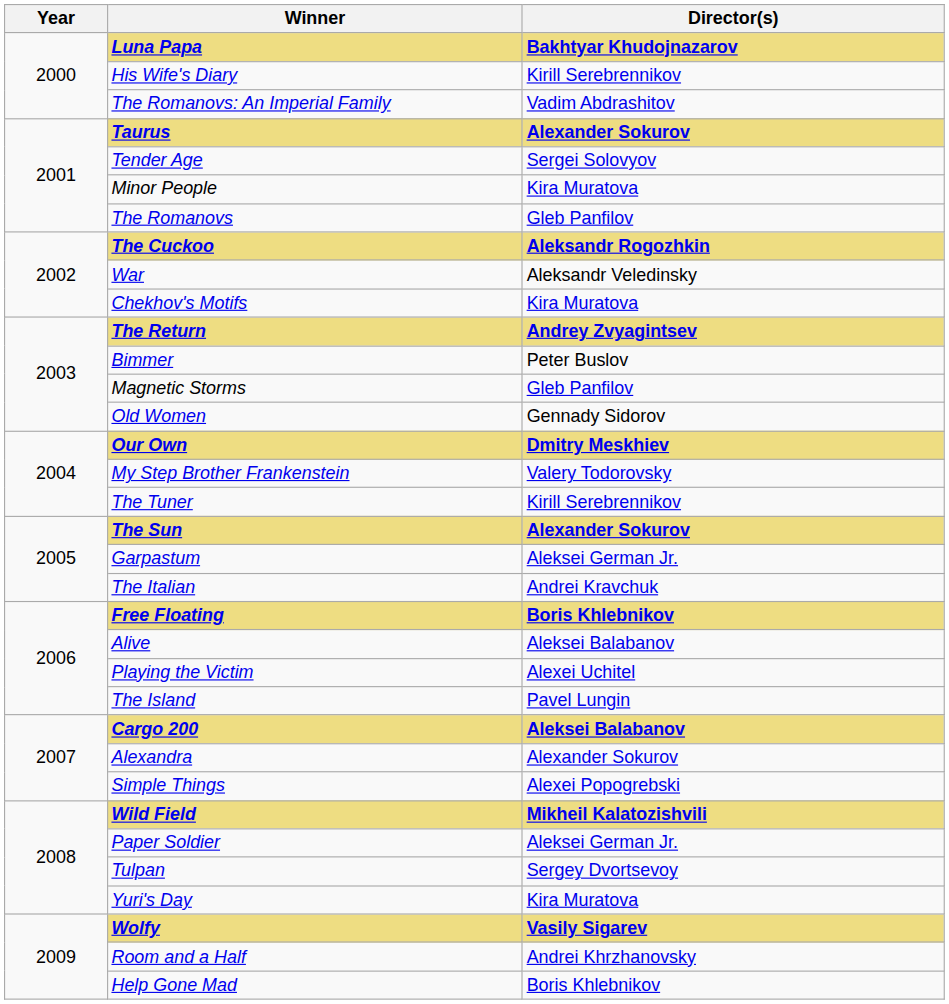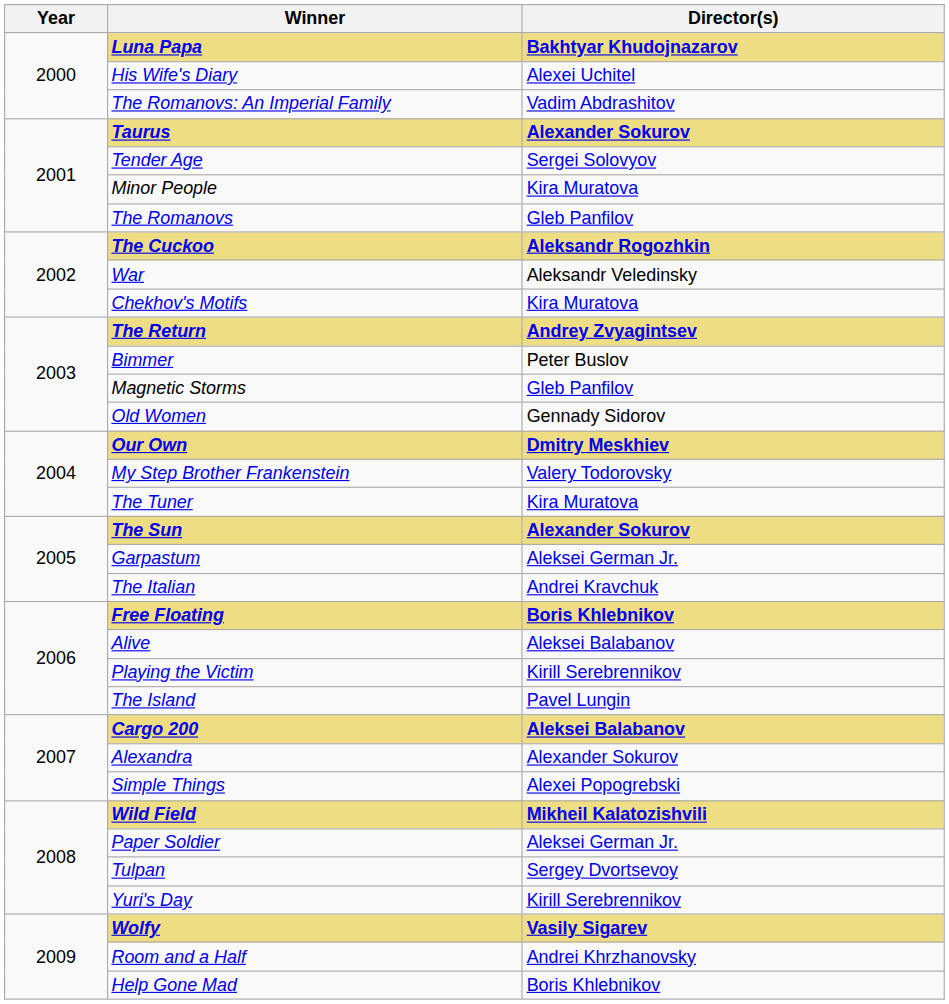His Wife's Diary | Director(s): Kirill Serebrennikov -> Alexei Uchitel
The Tuner | Director(s): Kirill Serebrennikov -> Kira Muratova
Playing the Victim | Director(s): Alexei Uchitel -> Kirill Serebrennikov
Yuri's Day | Director(s): Kira Muratova -> Kirill Serebrennikov
